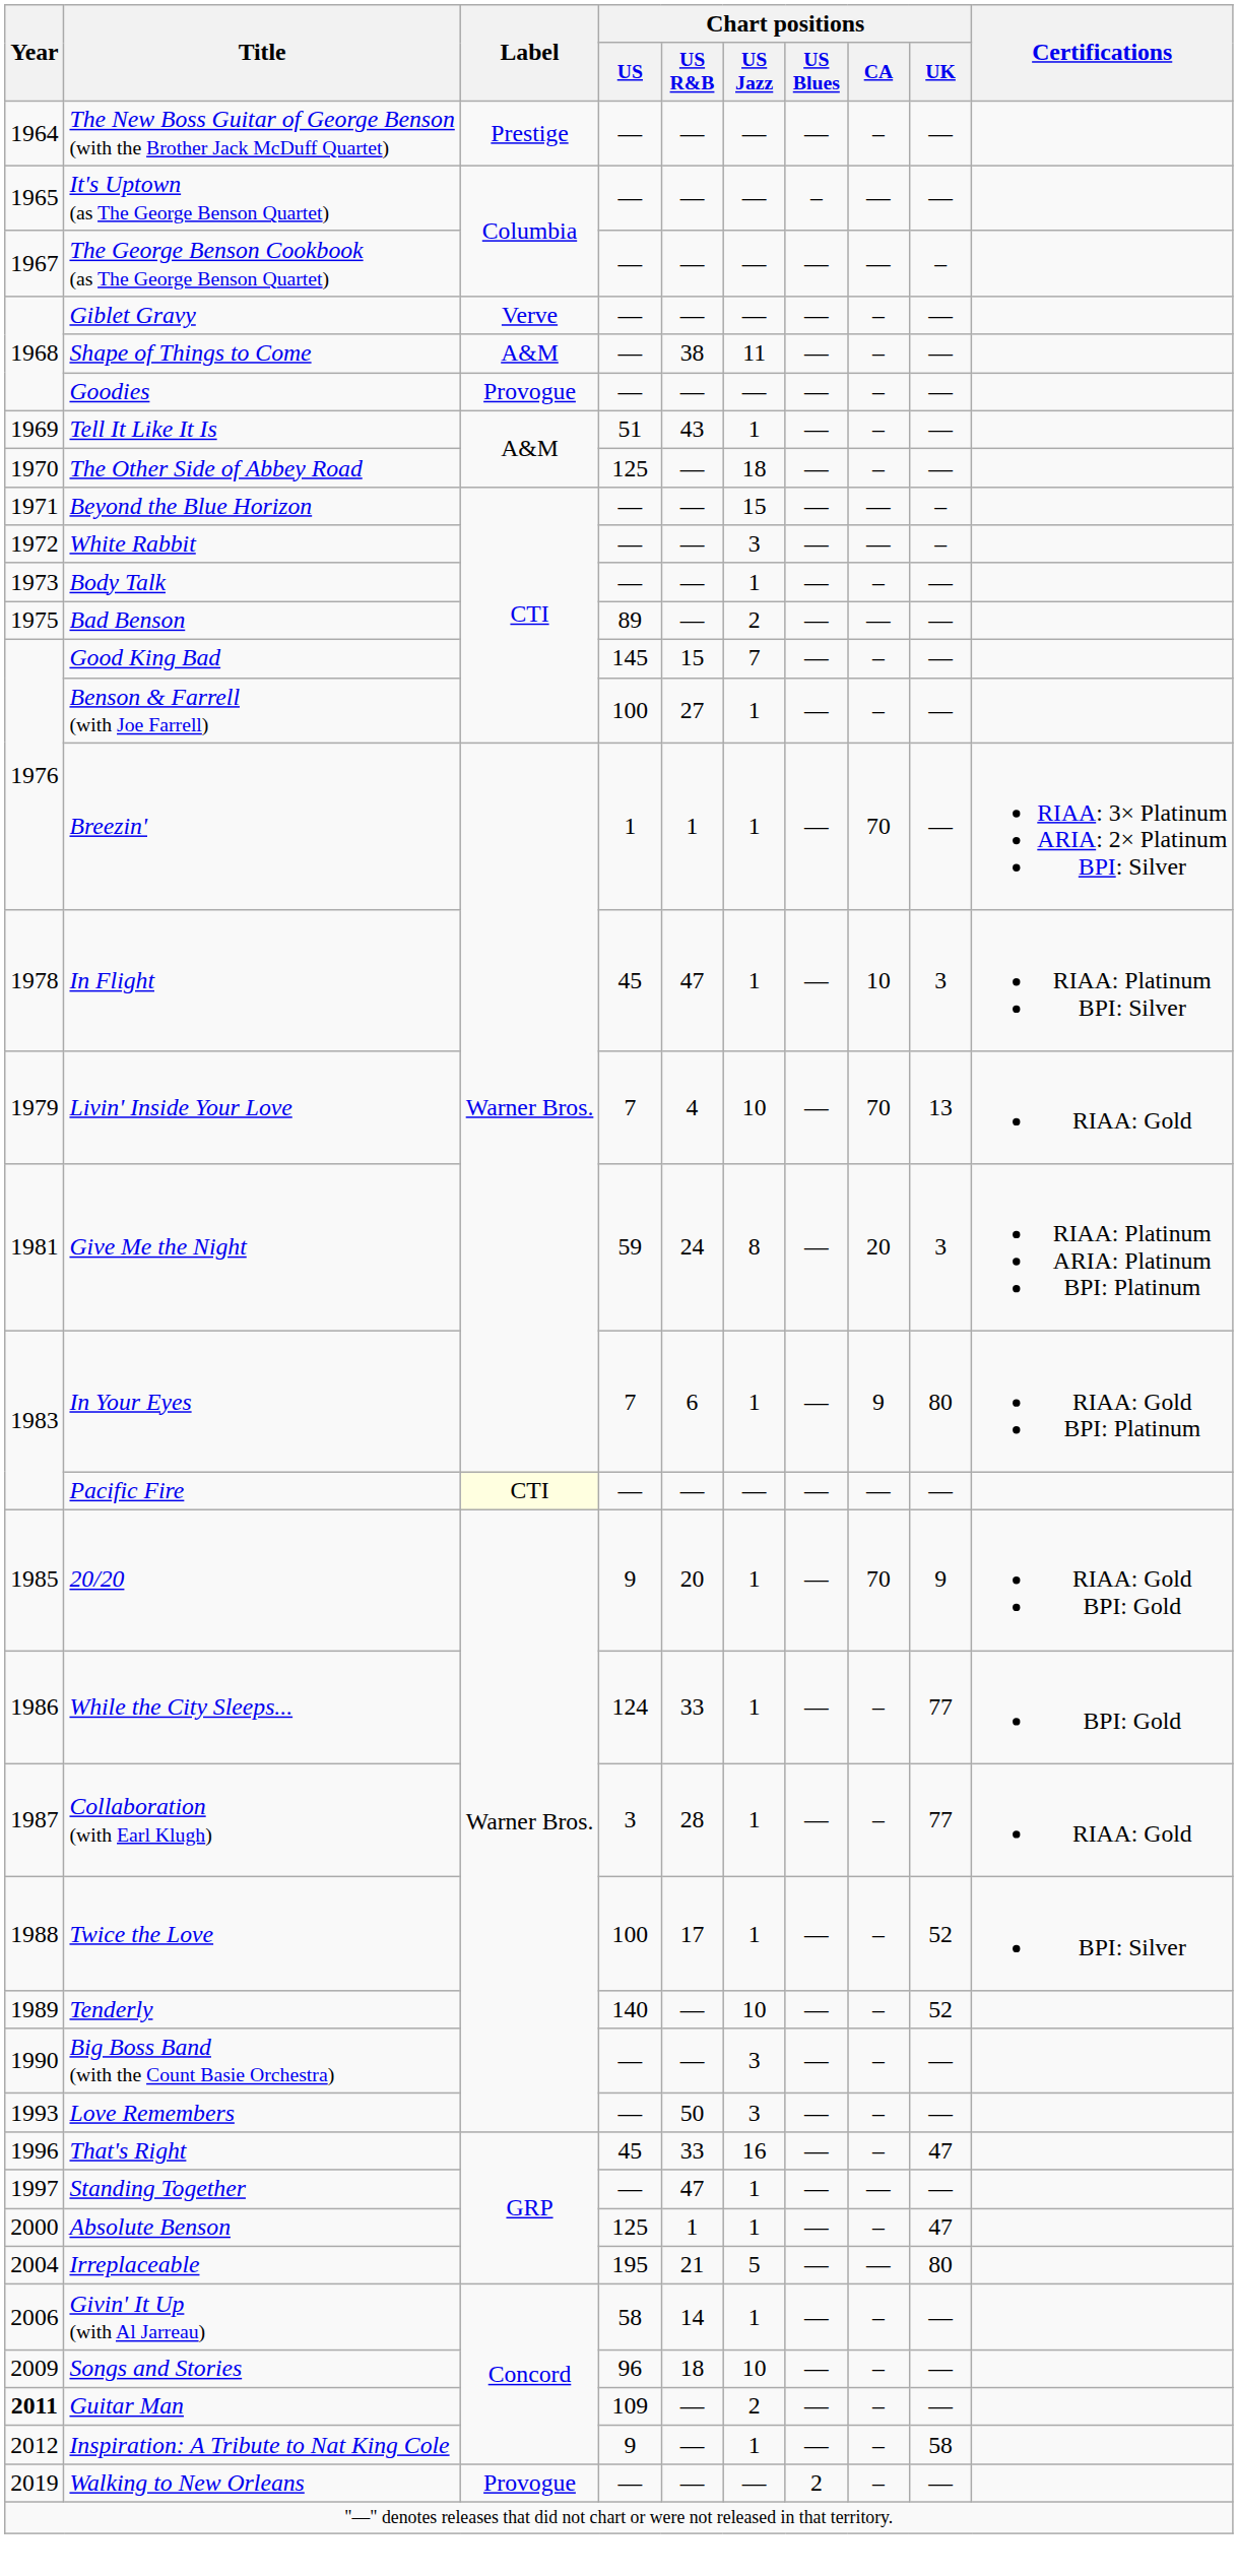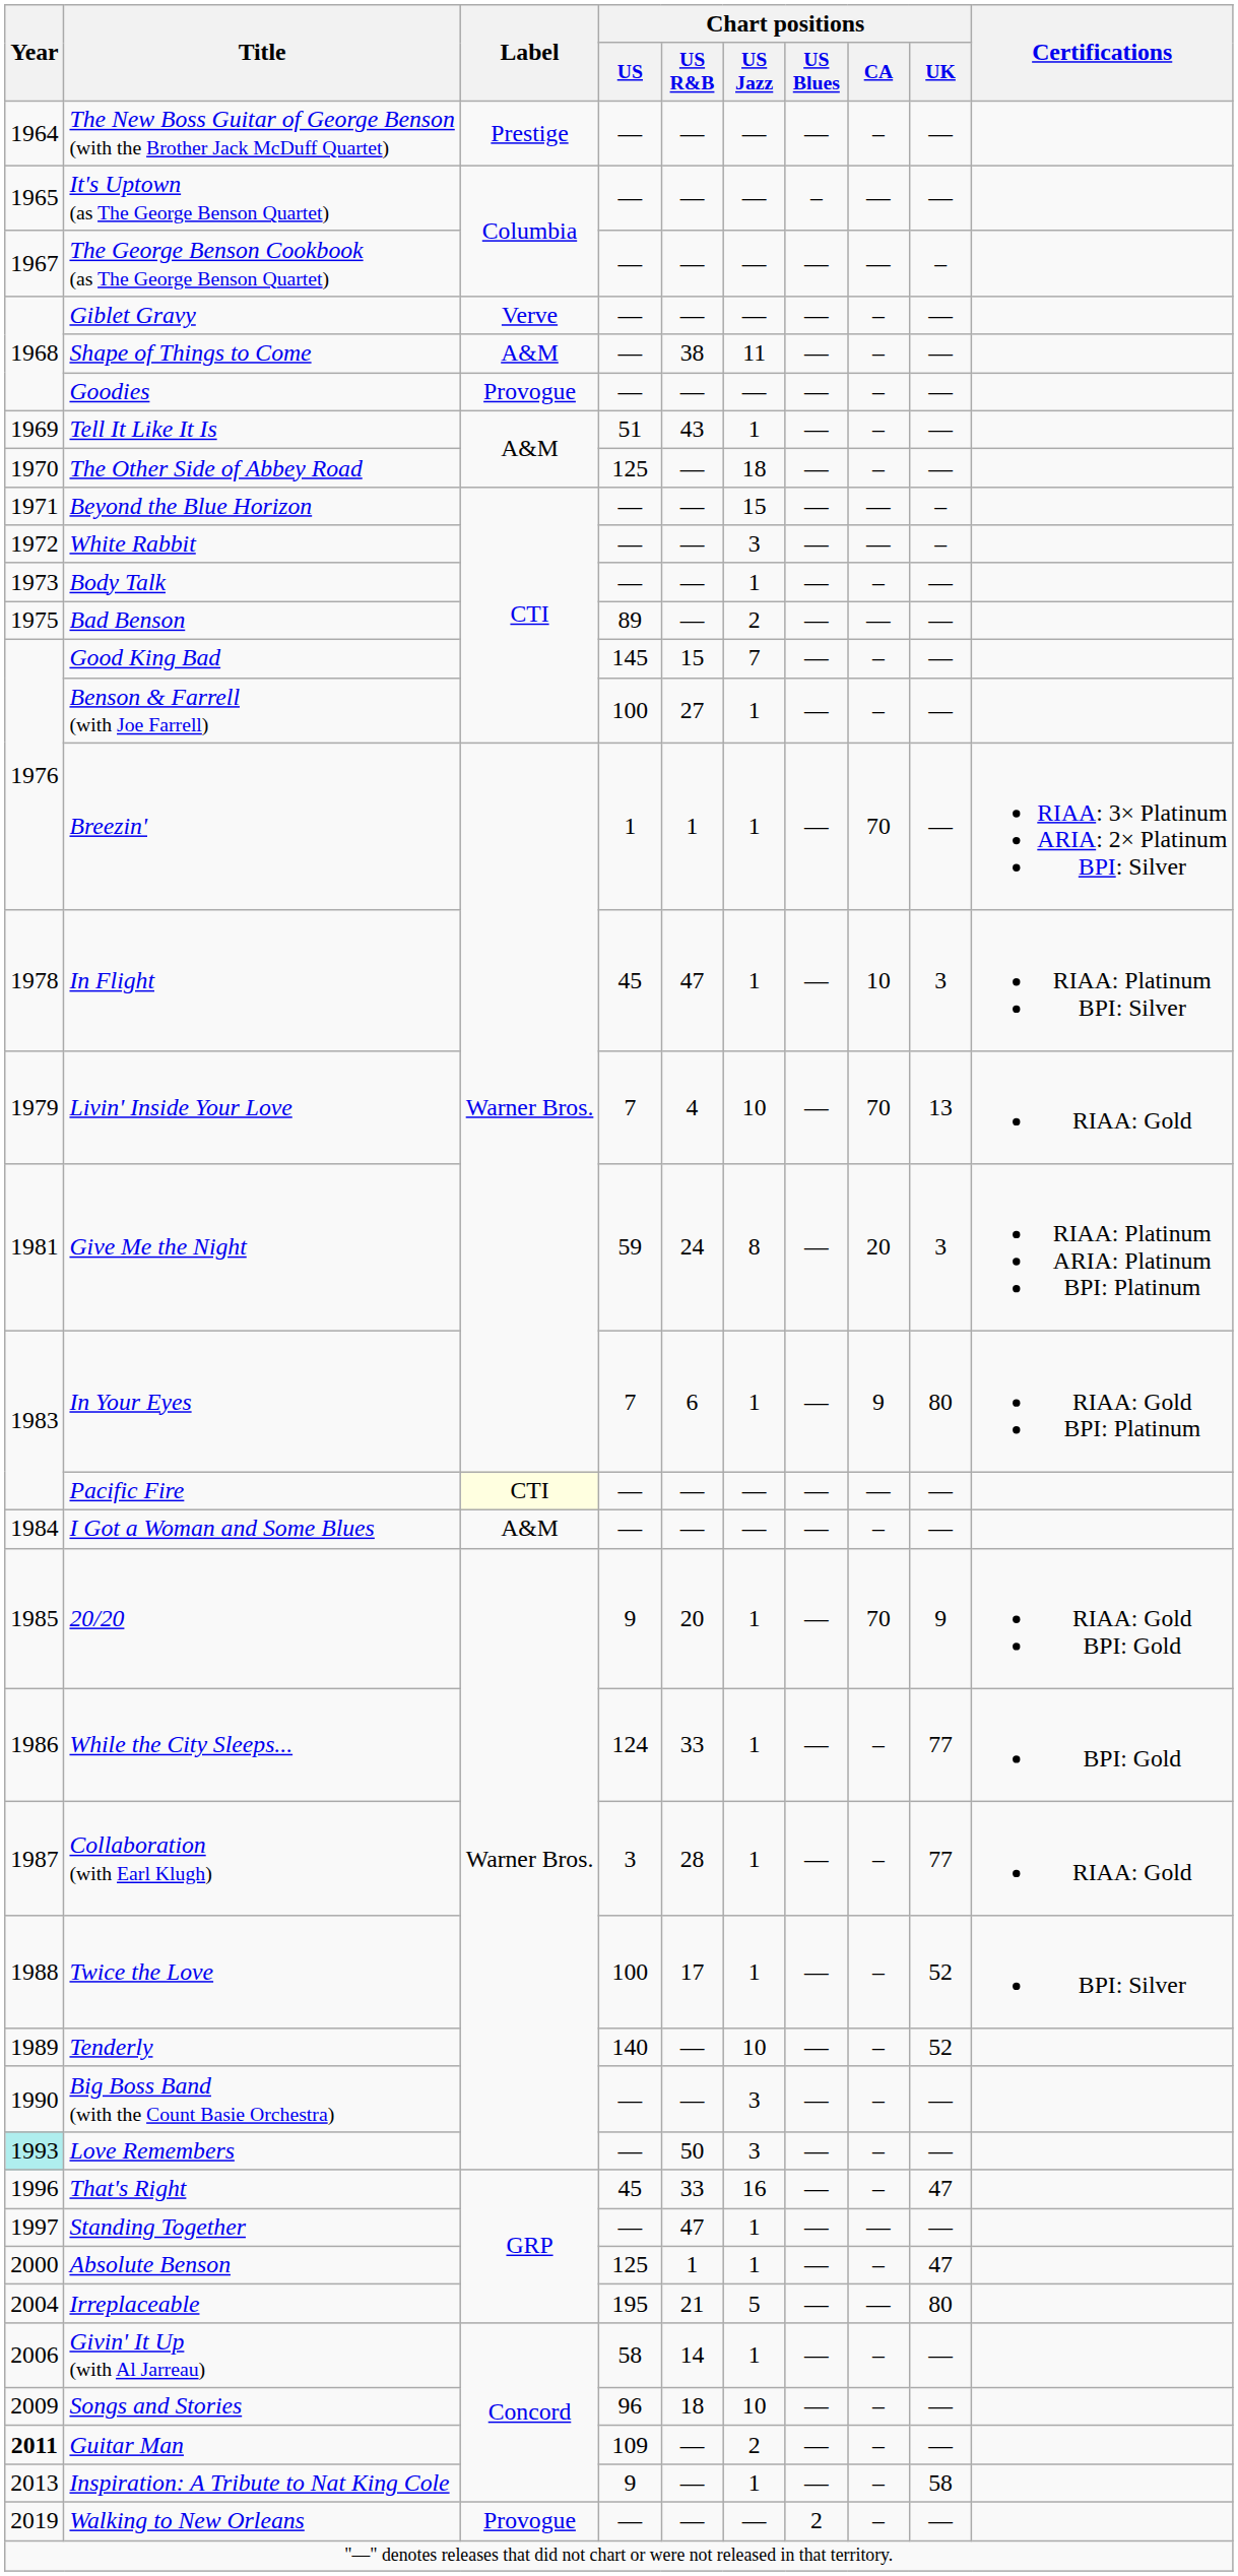+ row: 1984 | I Got a Woman and Some Blues | A&M | — | — | — | — | – | —
Love Remembers | Year: no background -> paleturquoise background
Inspiration: A Tribute to Nat King Cole | Year: 2012 -> 2013
